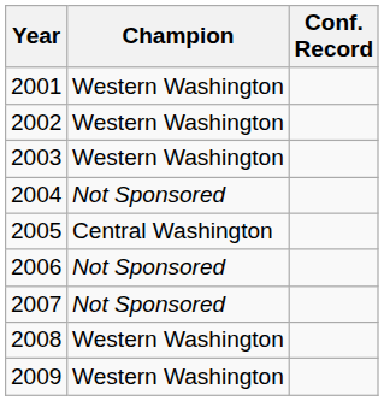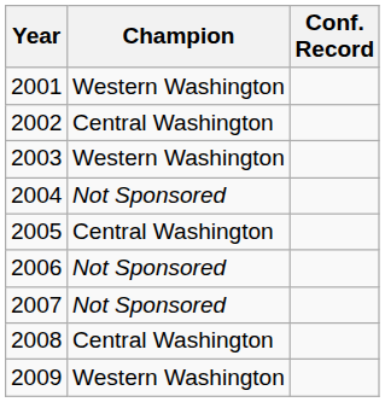2002 | Champion: Western Washington -> Central Washington
2008 | Champion: Western Washington -> Central Washington
